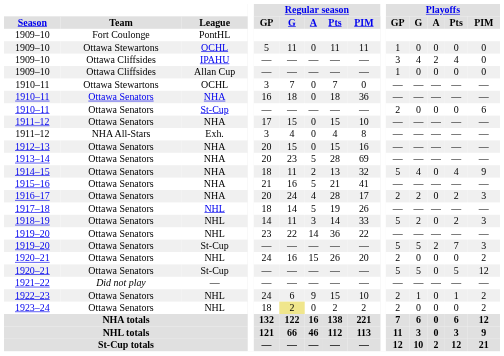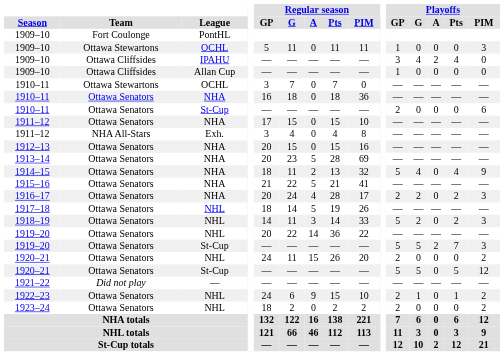1909–10 / OCHL | Playoffs / PIM: 0 -> 3
1915–16 | Regular season / G: 16 -> 22
1919–20 / NHL | Regular season / GP: 23 -> 20
1920–21 / NHL | Regular season / G: 16 -> 11
1923–24 | Regular season / G: khaki background -> no background
